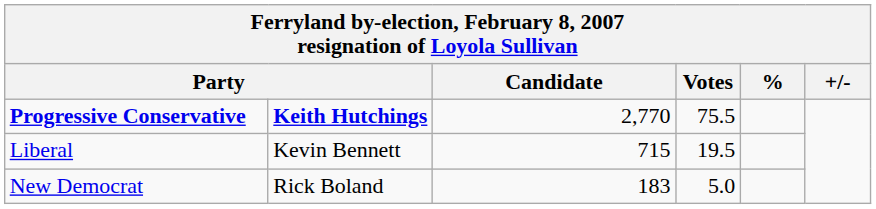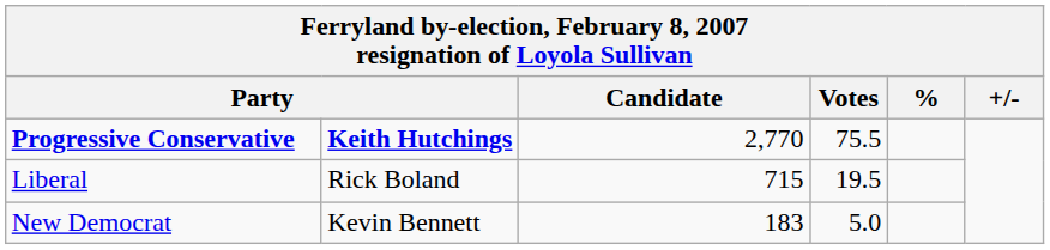Liberal | column 2: Kevin Bennett -> Rick Boland
New Democrat | column 2: Rick Boland -> Kevin Bennett
